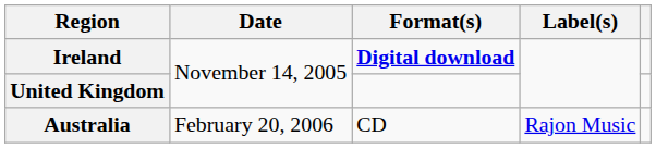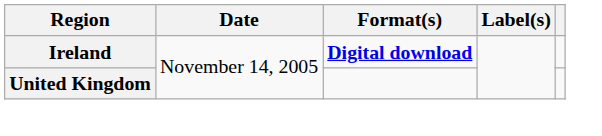- row: Australia | February 20, 2006 | CD | Rajon Music
